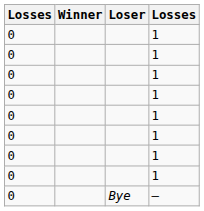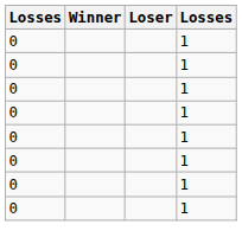- row: 0 | Bye | –
